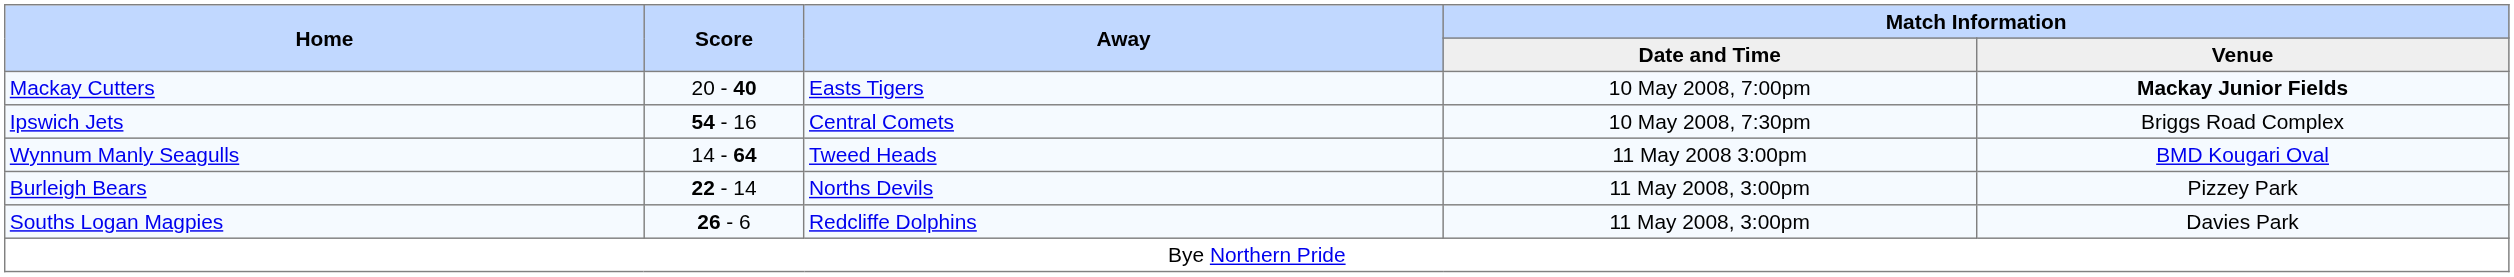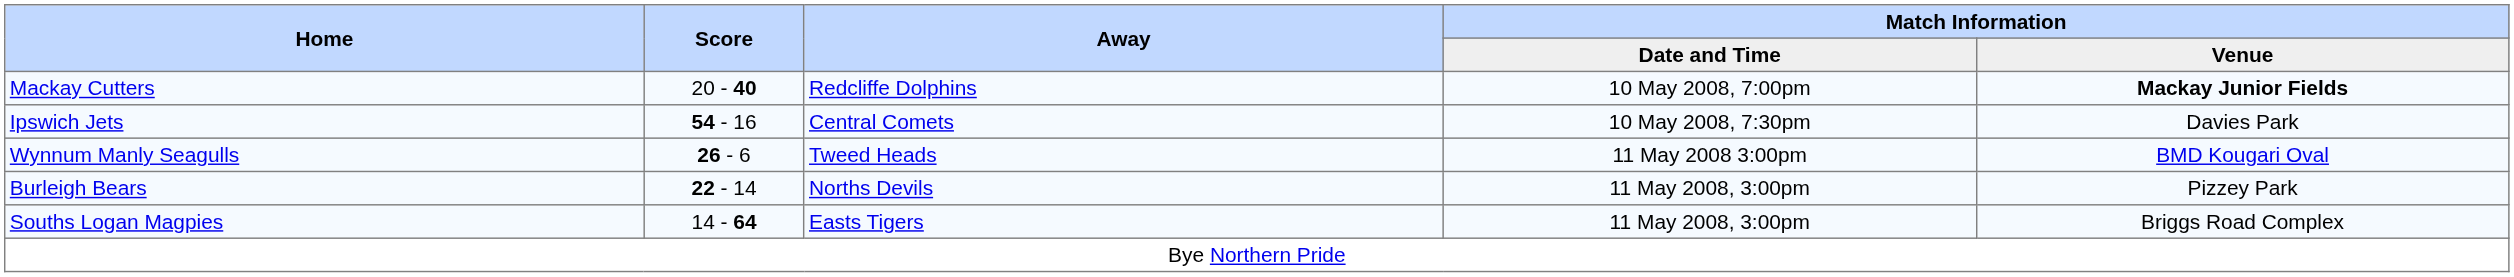Mackay Cutters | Away: Easts Tigers -> Redcliffe Dolphins
Ipswich Jets | Match Information / Venue: Briggs Road Complex -> Davies Park
Wynnum Manly Seagulls | Score: 14 - 64 -> 26 - 6
Souths Logan Magpies | Score: 26 - 6 -> 14 - 64
Souths Logan Magpies | Away: Redcliffe Dolphins -> Easts Tigers
Souths Logan Magpies | Match Information / Venue: Davies Park -> Briggs Road Complex
